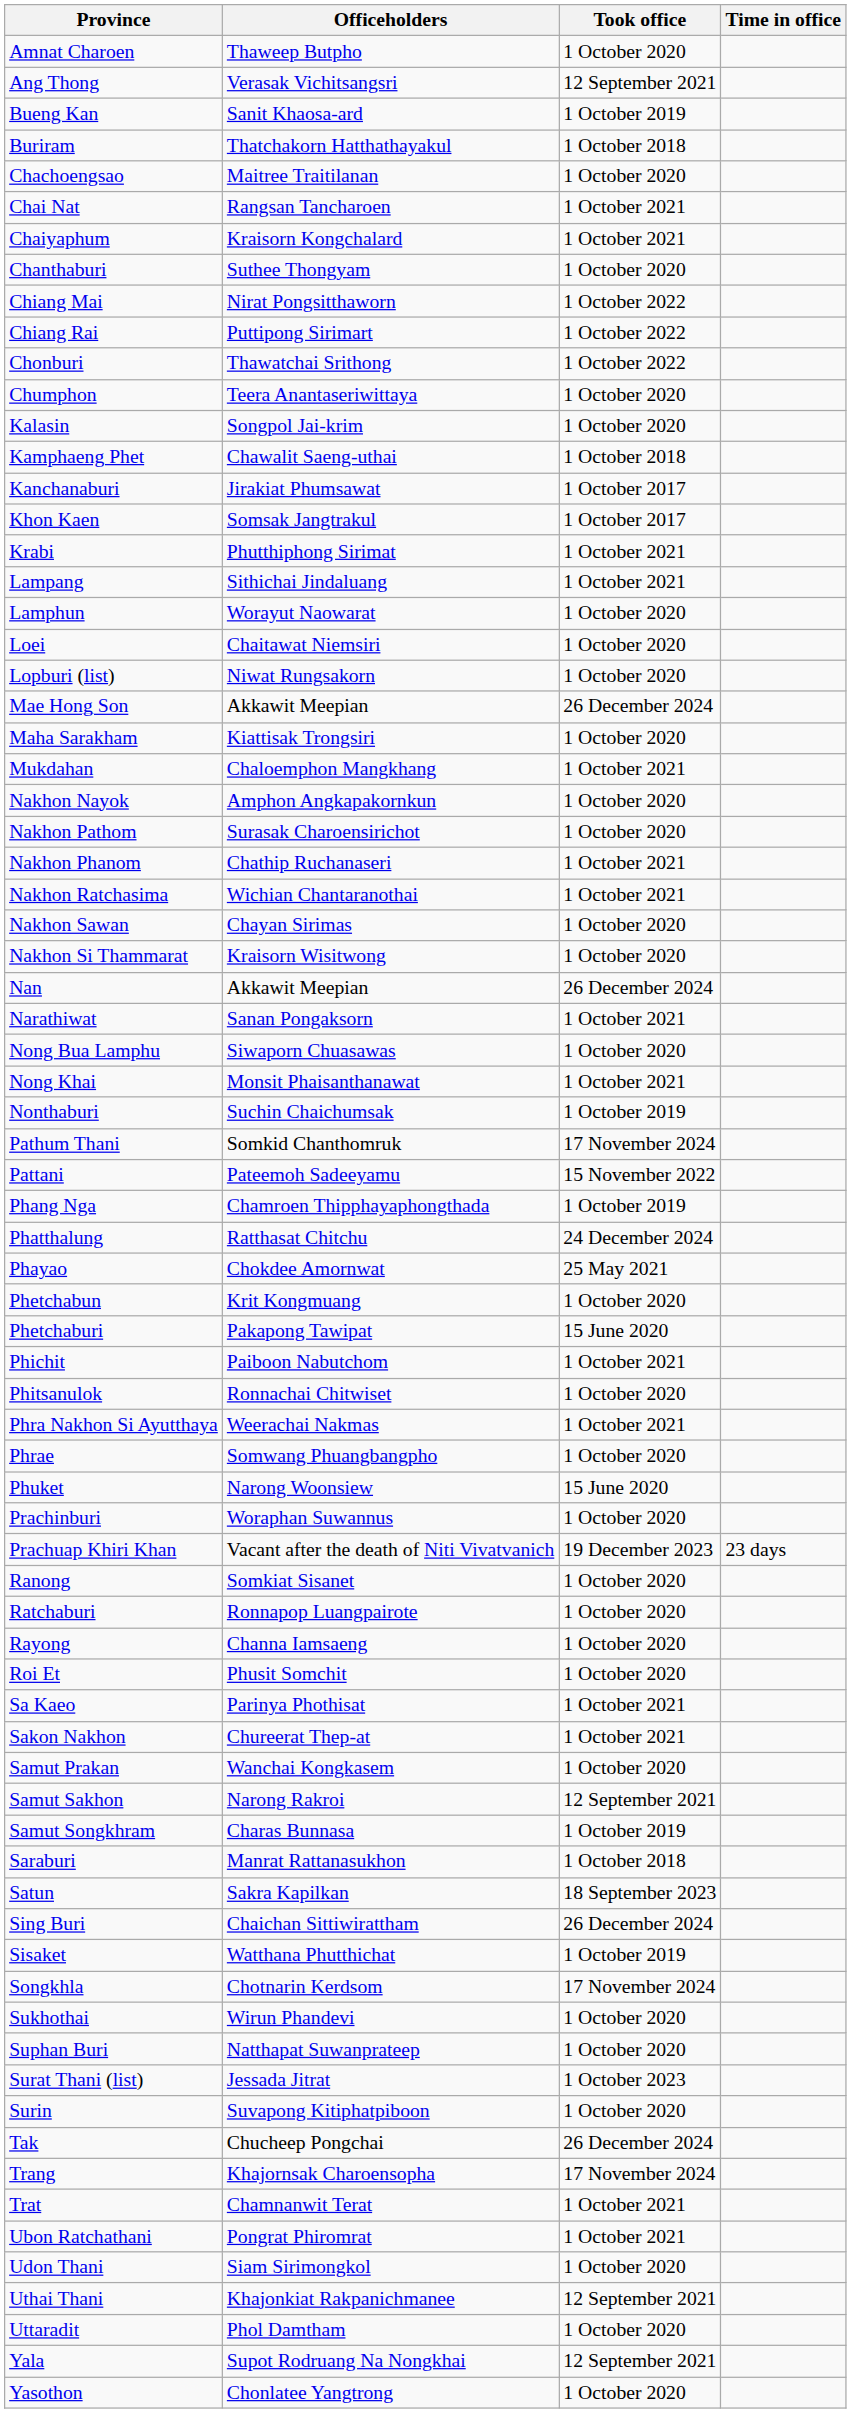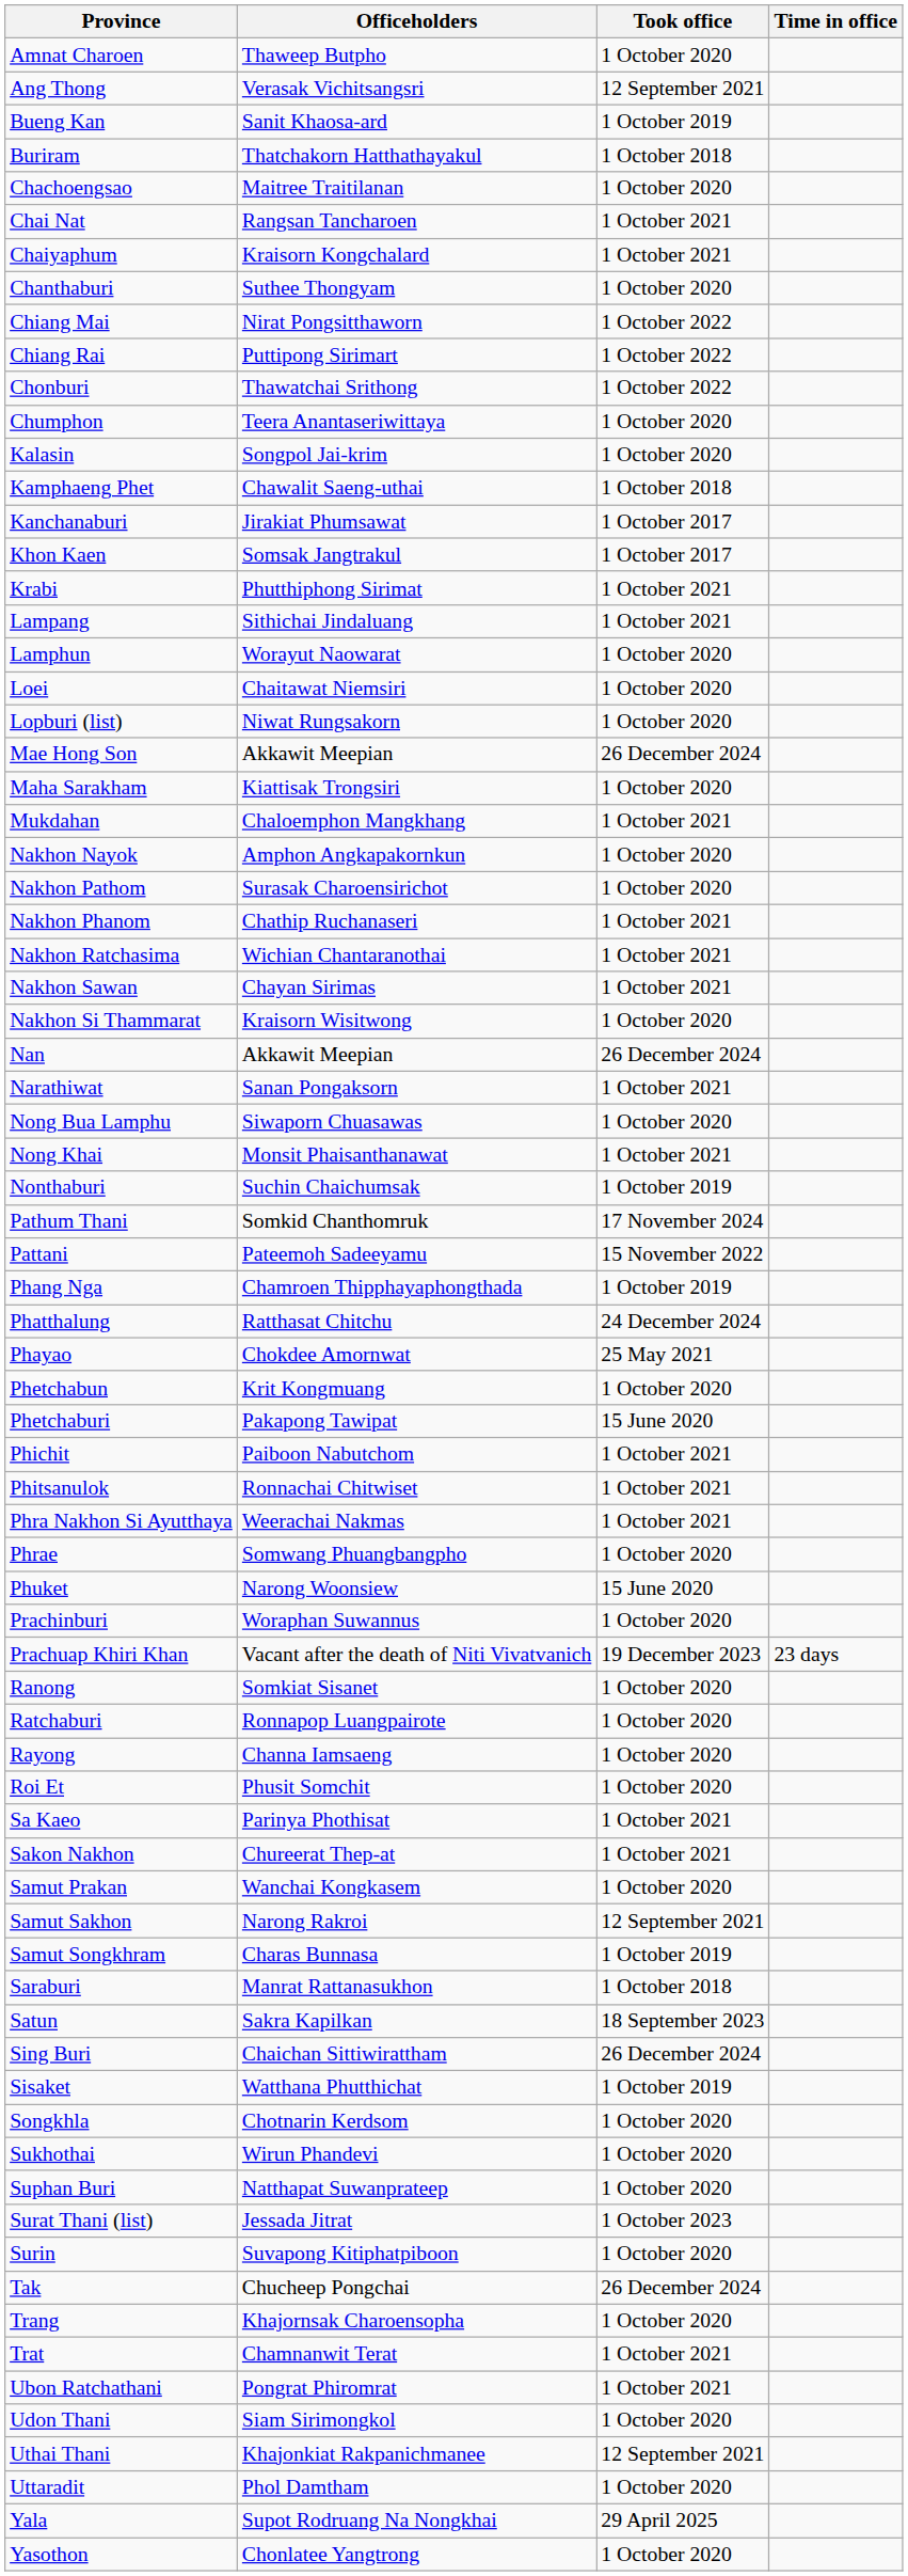Nakhon Sawan | Took office: 1 October 2020 -> 1 October 2021
Phitsanulok | Took office: 1 October 2020 -> 1 October 2021
Songkhla | Took office: 17 November 2024 -> 1 October 2020
Trang | Took office: 17 November 2024 -> 1 October 2020
Yala | Took office: 12 September 2021 -> 29 April 2025
